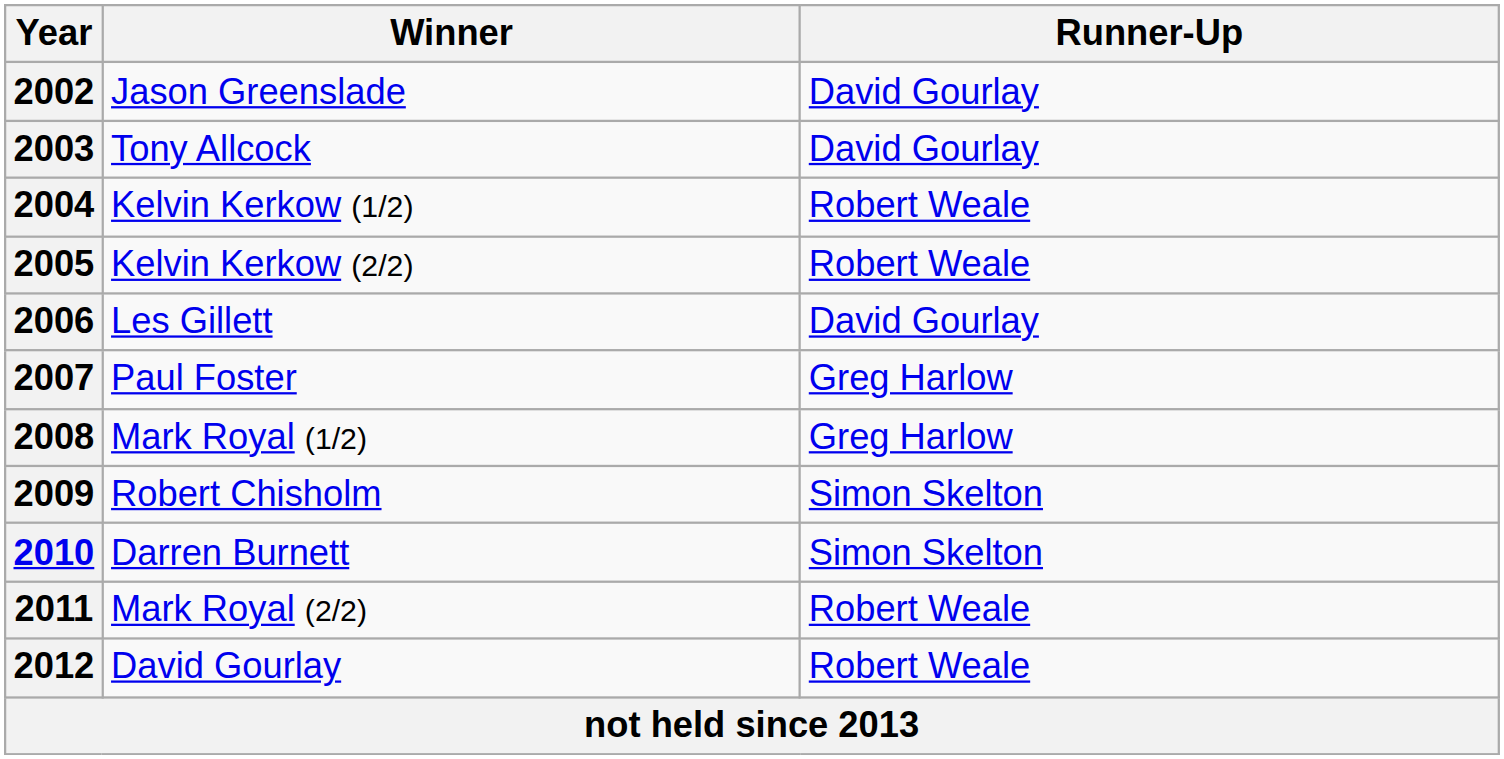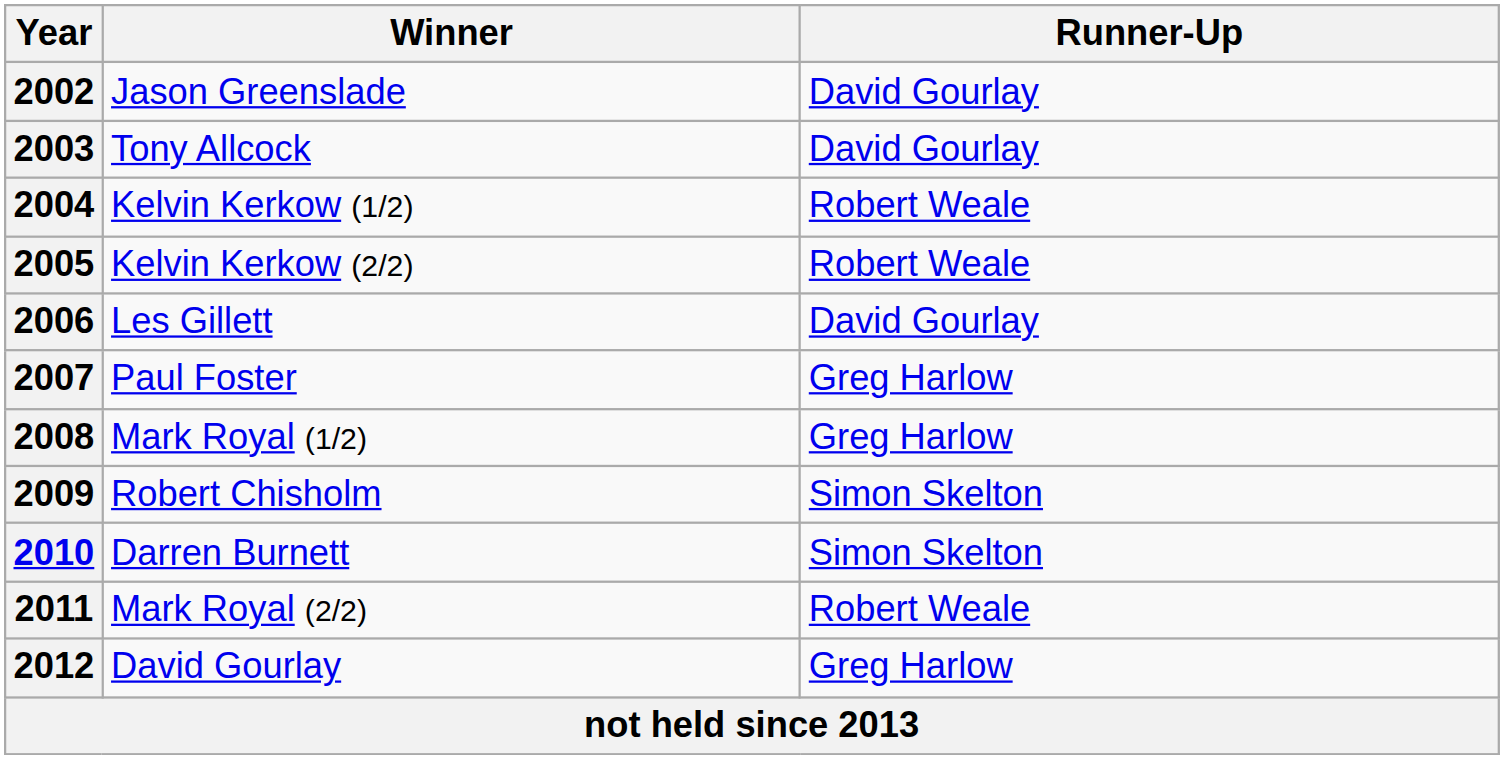2012 | Runner-Up: Robert Weale -> Greg Harlow
